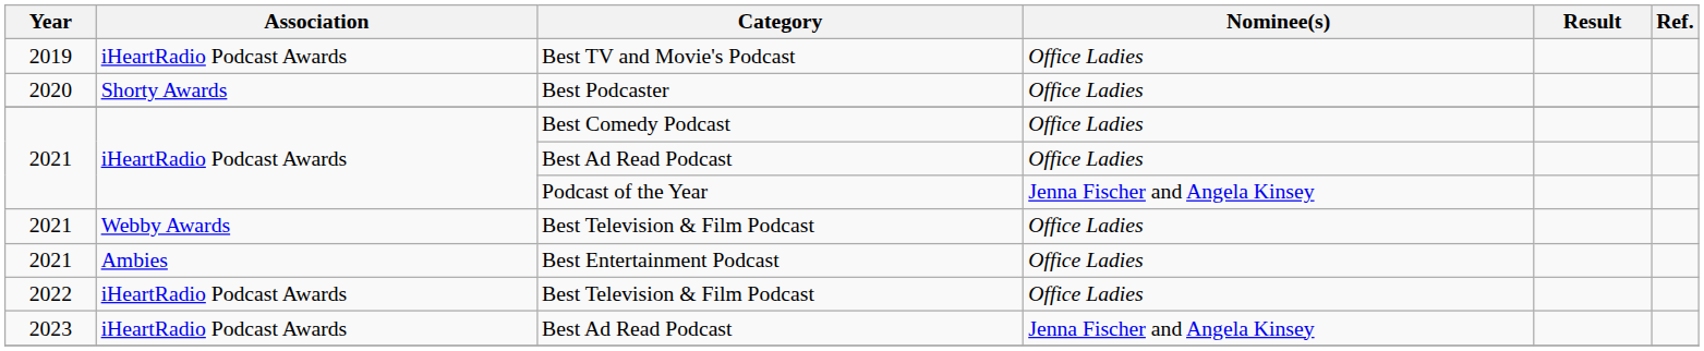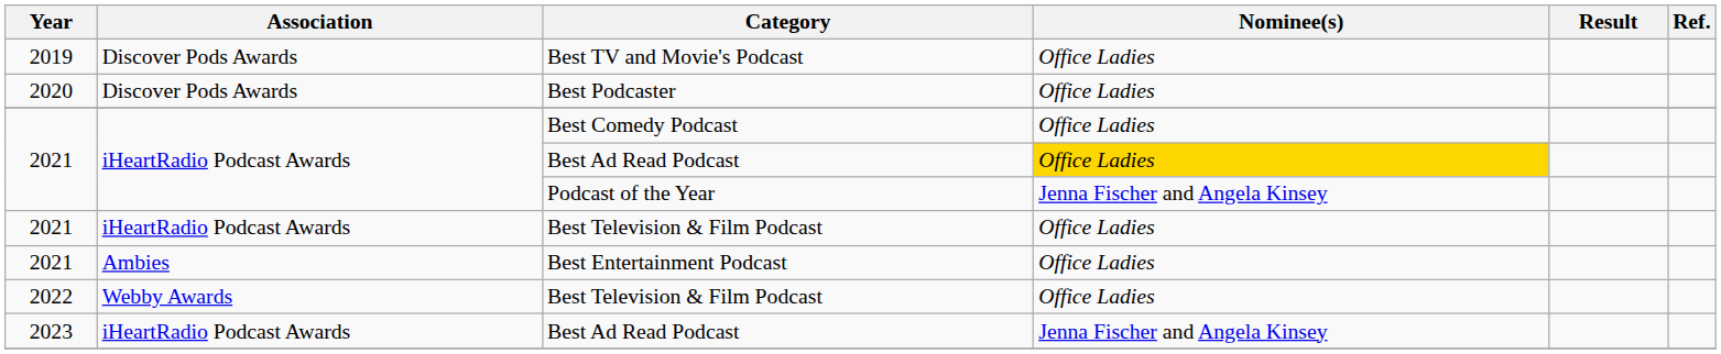Best TV and Movie's Podcast | Association: iHeartRadio Podcast Awards -> Discover Pods Awards
Best Podcaster | Association: Shorty Awards -> Discover Pods Awards
2021 / Best Ad Read Podcast | Nominee(s): no background -> gold background
2021 / Best Television & Film Podcast | Association: Webby Awards -> iHeartRadio Podcast Awards
2022 / Best Television & Film Podcast | Association: iHeartRadio Podcast Awards -> Webby Awards
